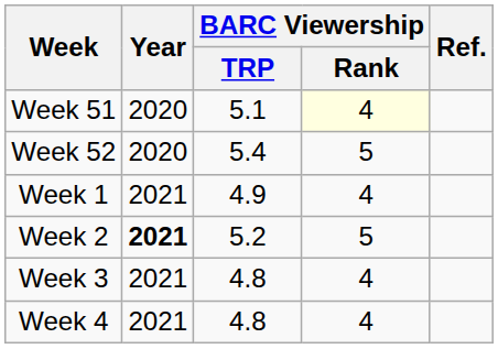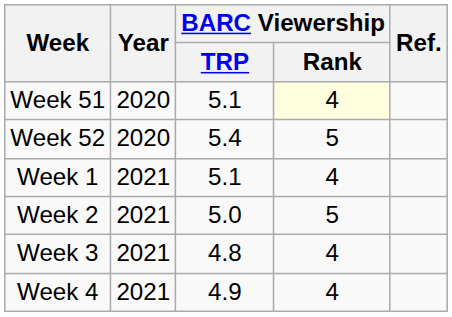Week 1 | BARC Viewership / TRP: 4.9 -> 5.1
Week 2 | Year: bold -> normal
Week 2 | BARC Viewership / TRP: 5.2 -> 5.0
Week 4 | BARC Viewership / TRP: 4.8 -> 4.9
